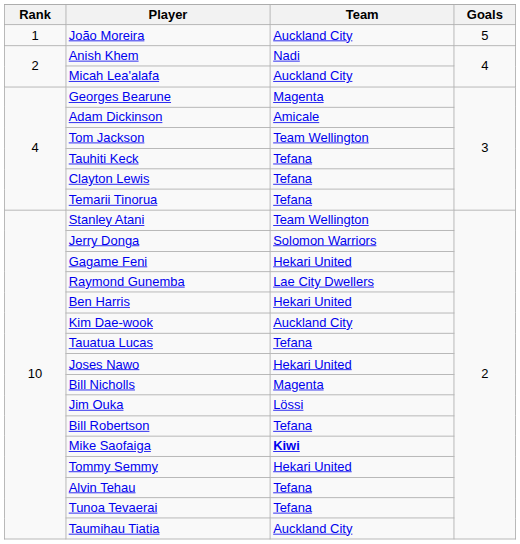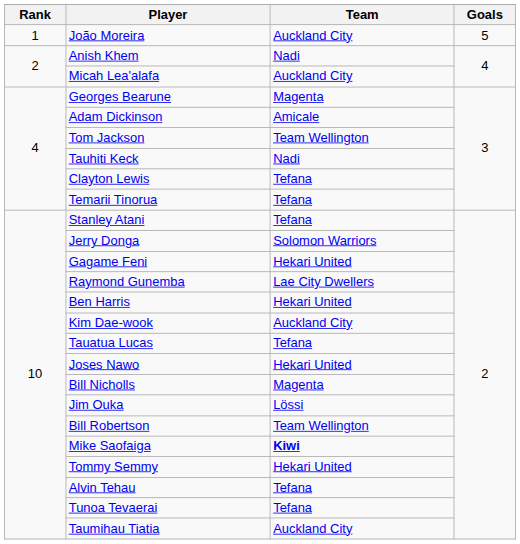Tauhiti Keck | Team: Tefana -> Nadi
Stanley Atani | Team: Team Wellington -> Tefana
Bill Robertson | Team: Tefana -> Team Wellington
